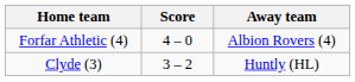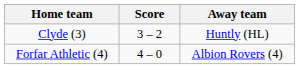rows swapped: Clyde (3) <-> Forfar Athletic (4)
